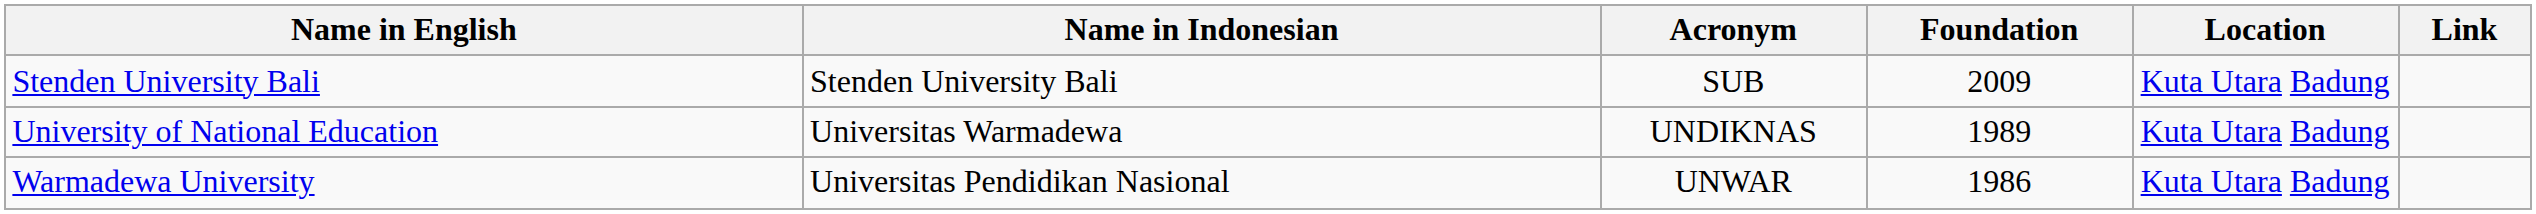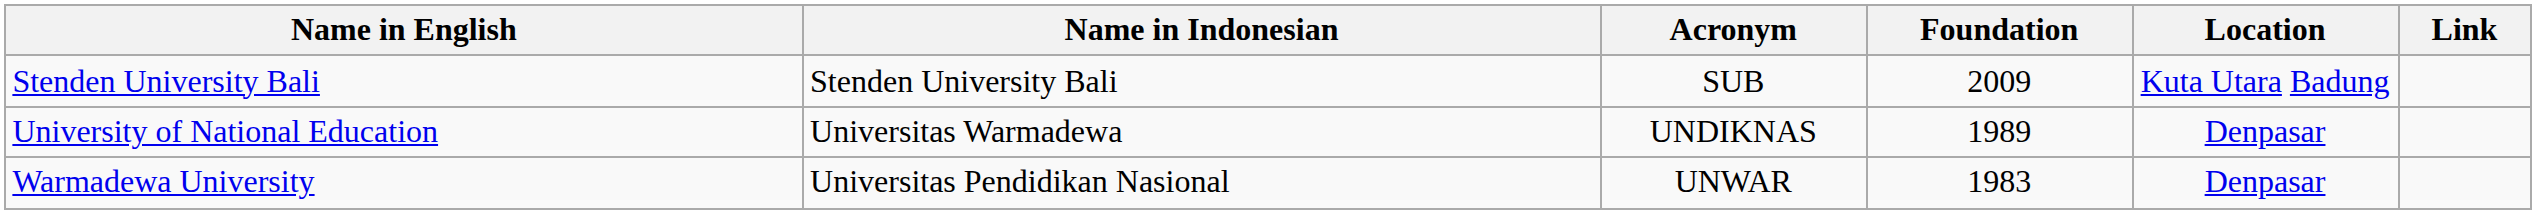University of National Education | Location: Kuta Utara Badung -> Denpasar
Warmadewa University | Foundation: 1986 -> 1983
Warmadewa University | Location: Kuta Utara Badung -> Denpasar
